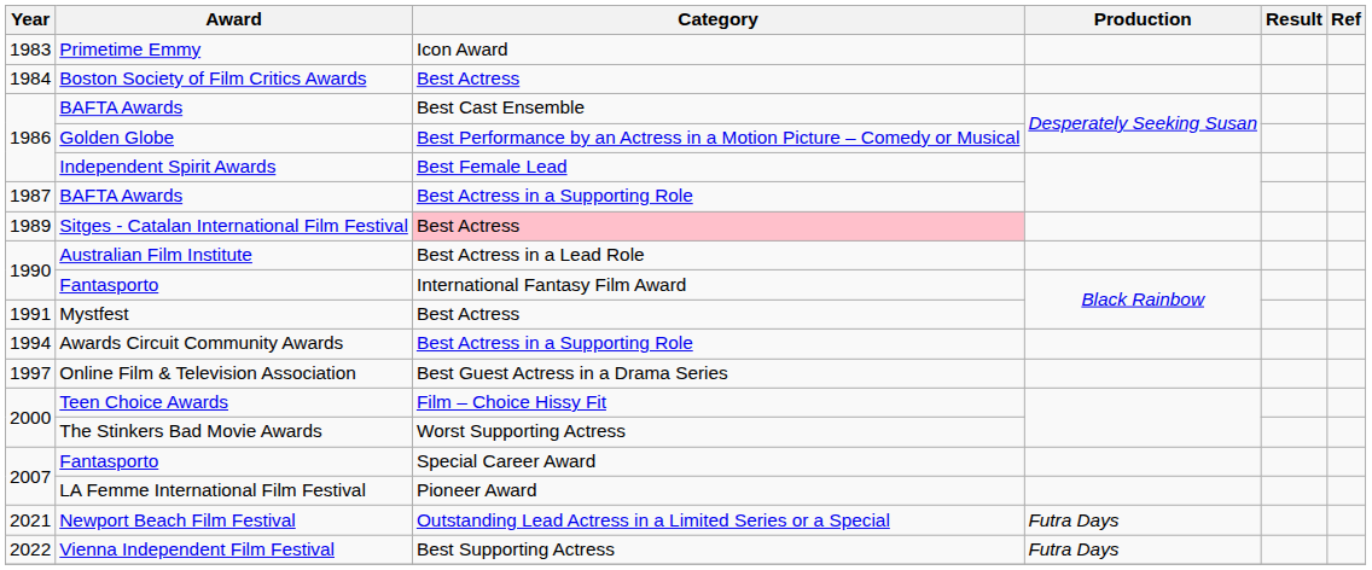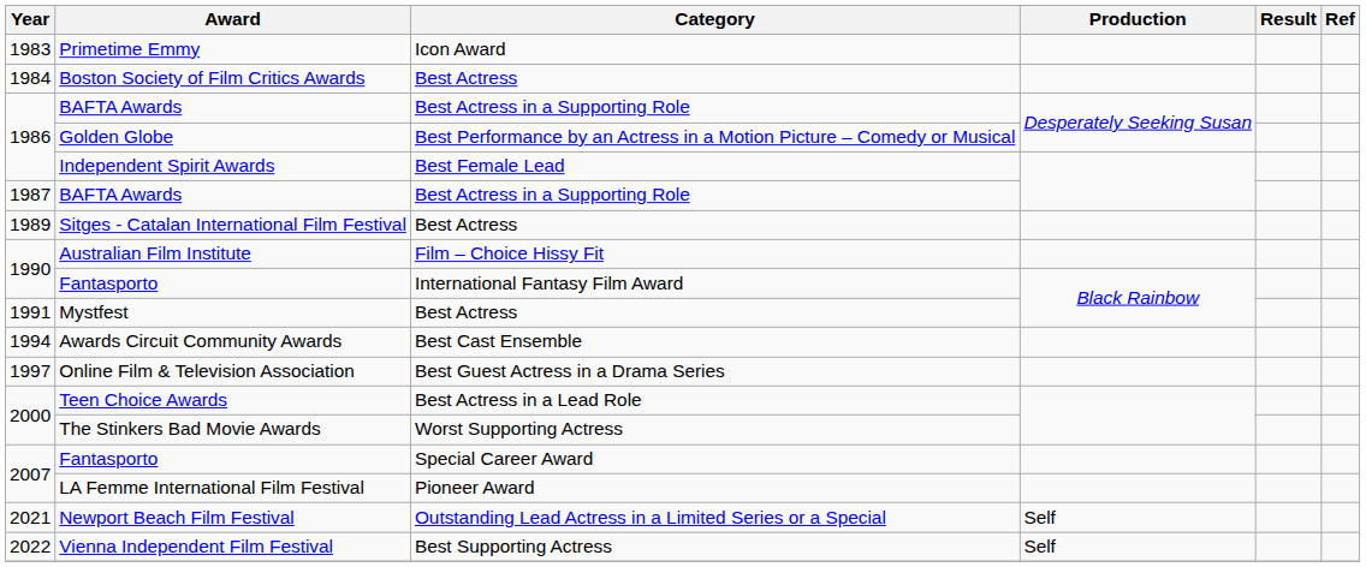1986 / BAFTA Awards | Category: Best Cast Ensemble -> Best Actress in a Supporting Role
Sitges - Catalan International Film Festival | Category: pink background -> no background
Australian Film Institute | Category: Best Actress in a Lead Role -> Film – Choice Hissy Fit
Awards Circuit Community Awards | Category: Best Actress in a Supporting Role -> Best Cast Ensemble
Teen Choice Awards | Category: Film – Choice Hissy Fit -> Best Actress in a Lead Role
Newport Beach Film Festival | Production: Futra Days -> Self
Vienna Independent Film Festival | Production: Futra Days -> Self
